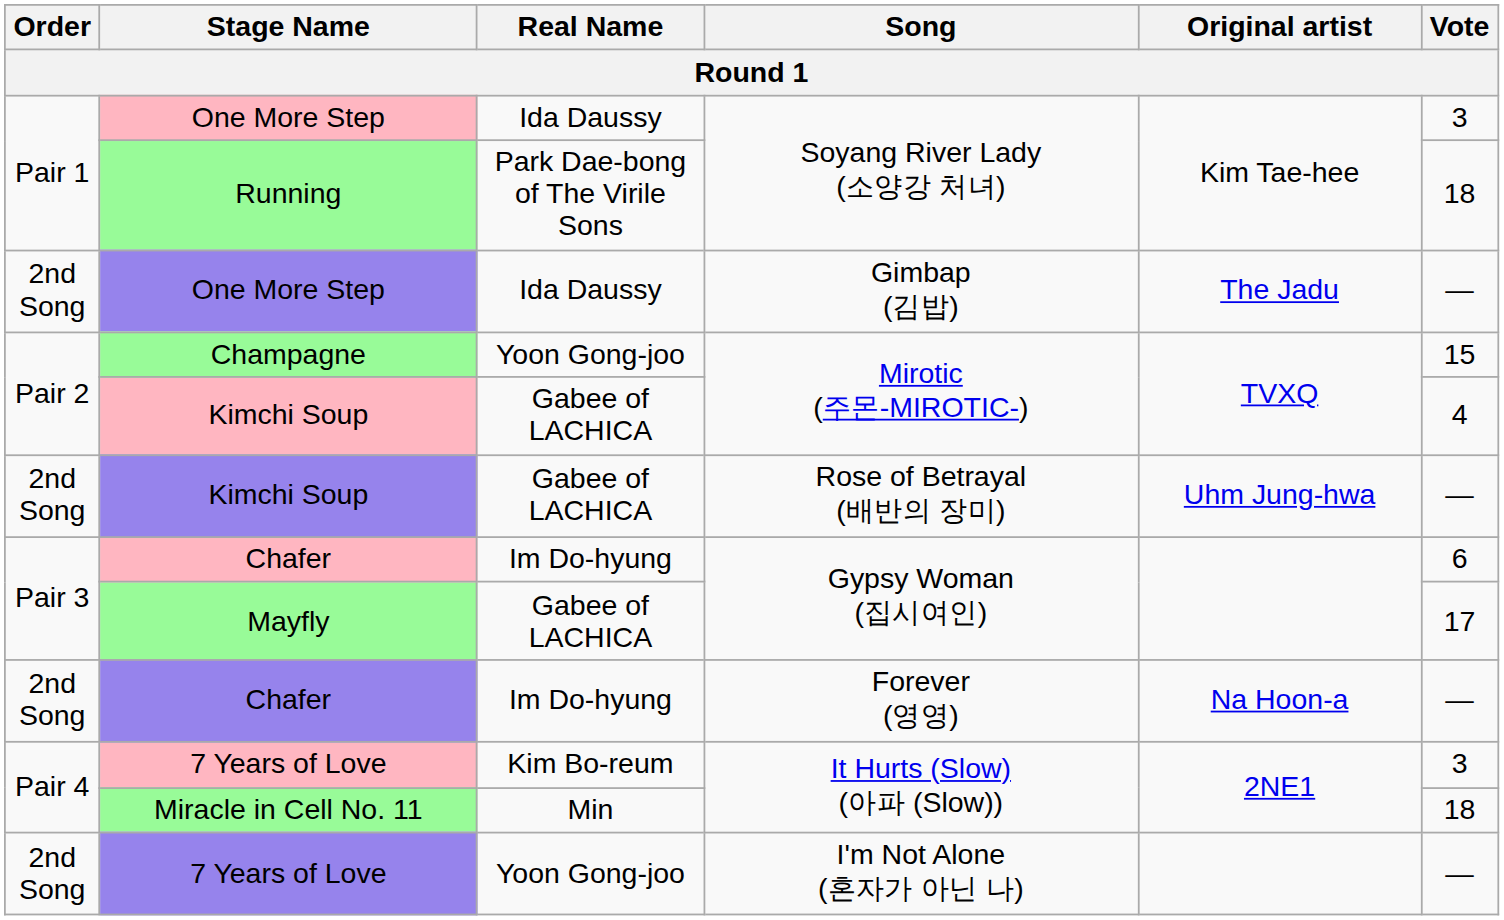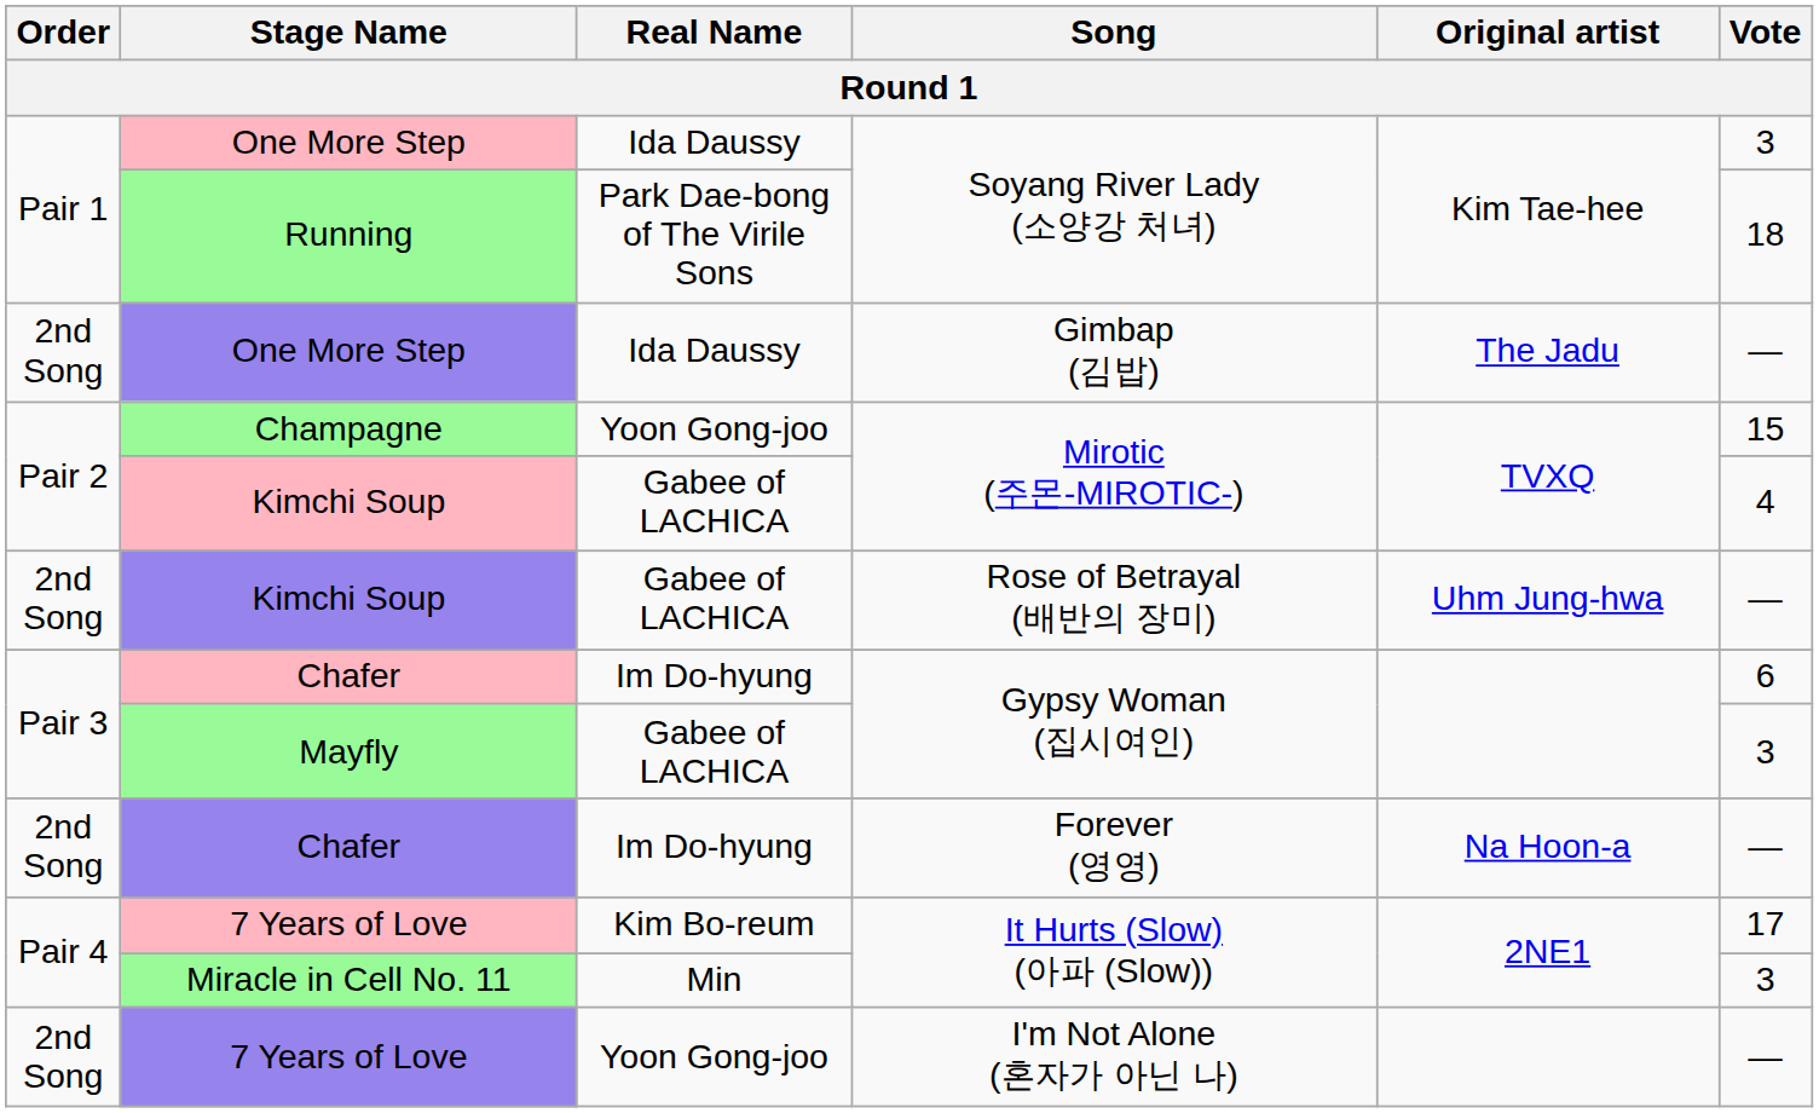Mayfly | Vote: 17 -> 3
7 Years of Love / It Hurts (Slow) (아파 (Slow)) | Vote: 3 -> 17
Miracle in Cell No. 11 | Vote: 18 -> 3
